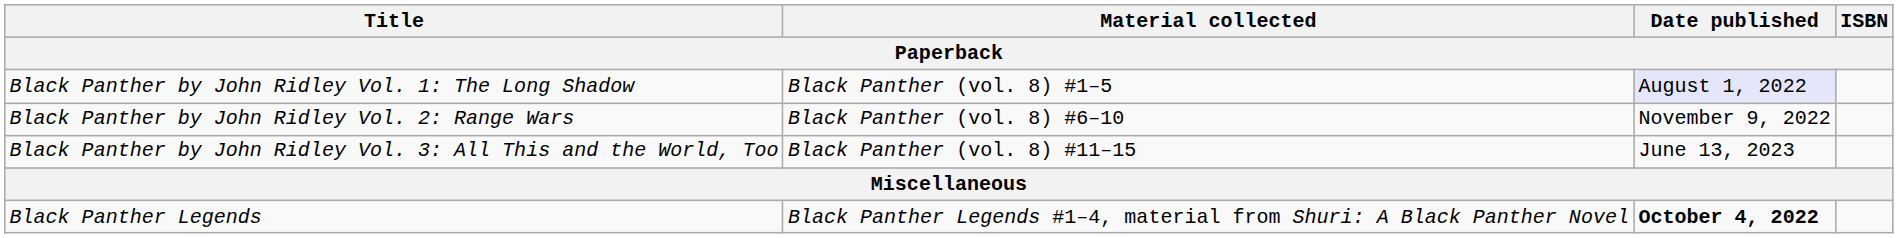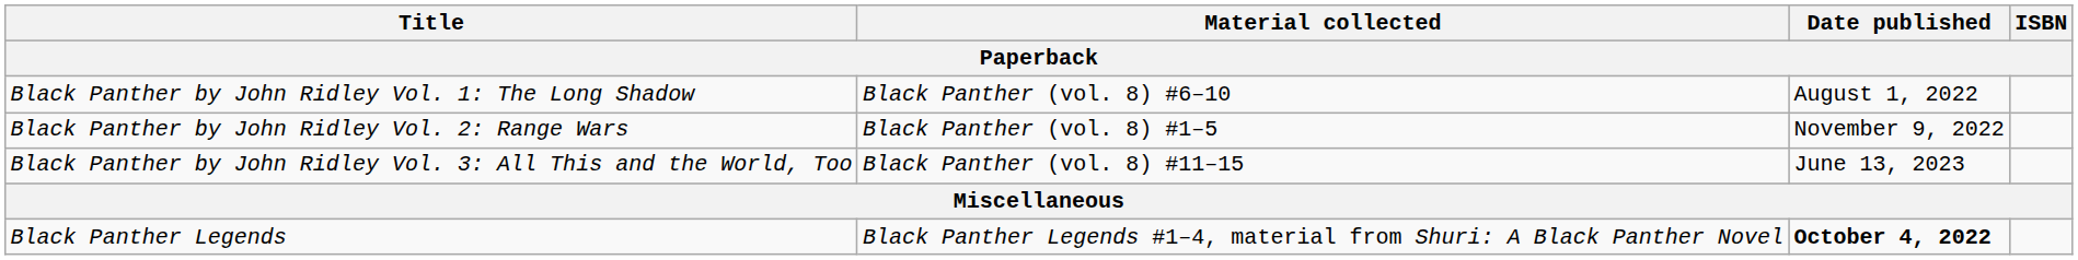Black Panther by John Ridley Vol. 1: The Long Shadow | Material collected: Black Panther (vol. 8) #1–5 -> Black Panther (vol. 8) #6–10
Black Panther by John Ridley Vol. 1: The Long Shadow | Date published: lavender background -> no background
Black Panther by John Ridley Vol. 2: Range Wars | Material collected: Black Panther (vol. 8) #6–10 -> Black Panther (vol. 8) #1–5
